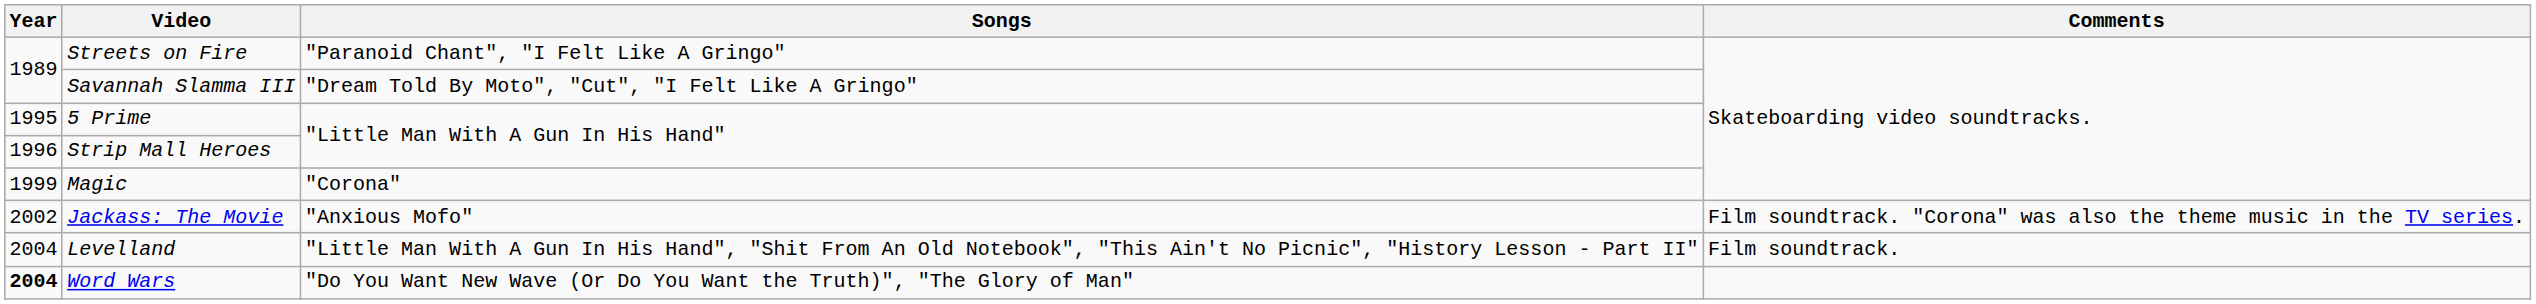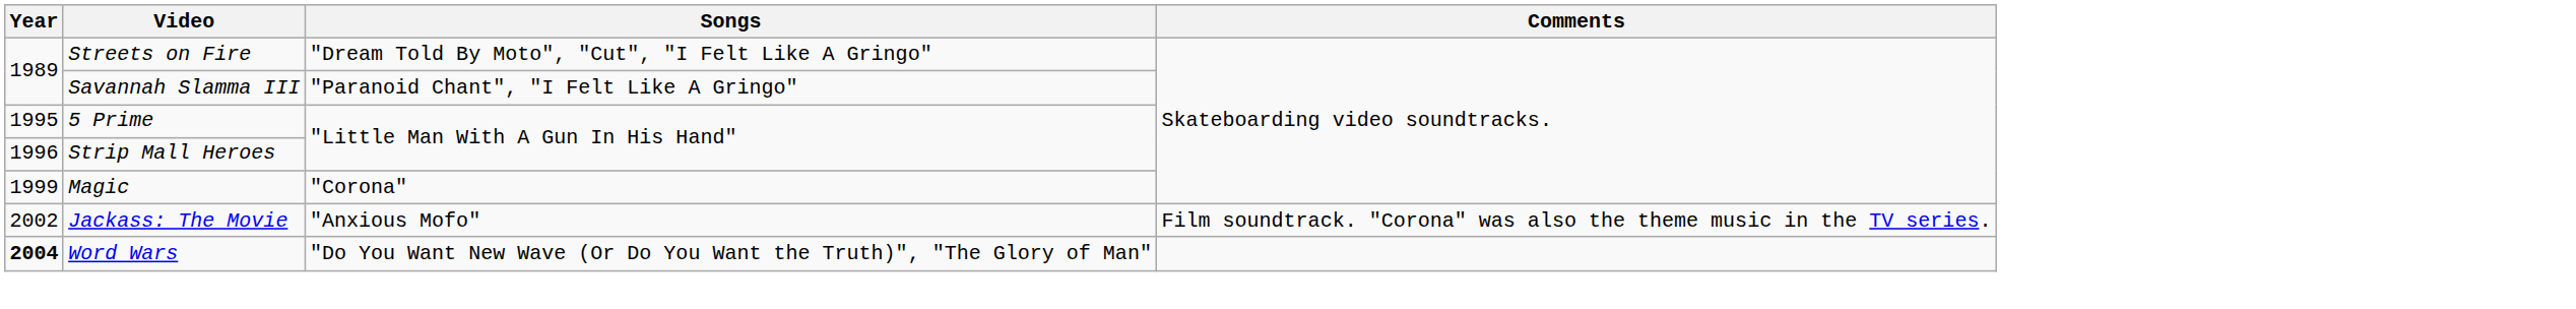Streets on Fire | Songs: "Paranoid Chant", "I Felt Like A Gringo" -> "Dream Told By Moto", "Cut", "I Felt Like A Gringo"
Savannah Slamma III | Songs: "Dream Told By Moto", "Cut", "I Felt Like A Gringo" -> "Paranoid Chant", "I Felt Like A Gringo"
- row: 2004 | Levelland | "Little Man With A Gun In His Hand", "Shit From An Old Notebook", "This Ain't No Picnic", "History Lesson - Part II" | Film soundtrack.
